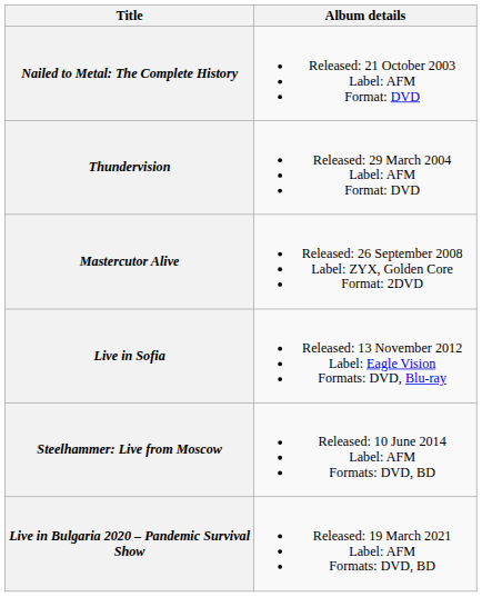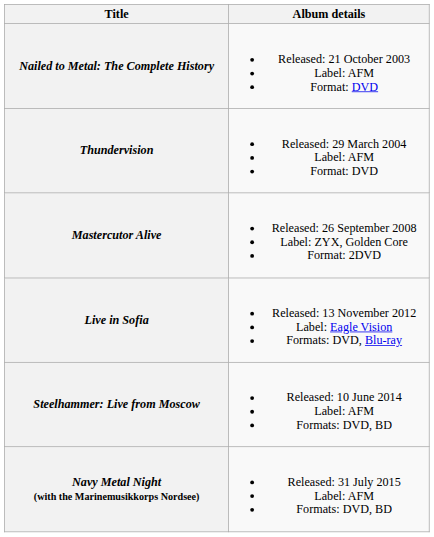+ row: Navy Metal Night (with the Marinemusikkorps Nordsee) | Released: 31 July 2015 Label: AFM Formats: DVD, BD
- row: Live in Bulgaria 2020 – Pandemic Survival Show | Released: 19 March 2021 Label: AFM Formats: DVD, BD
